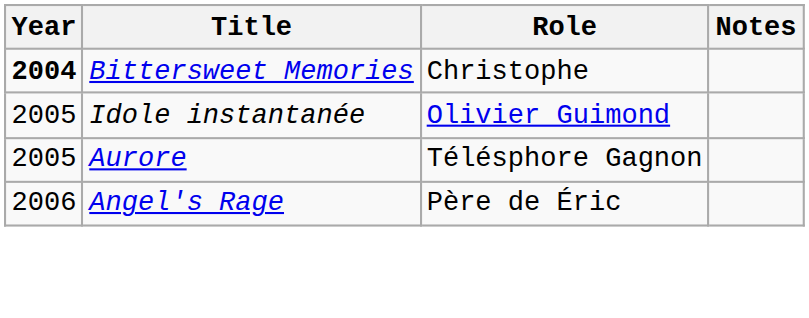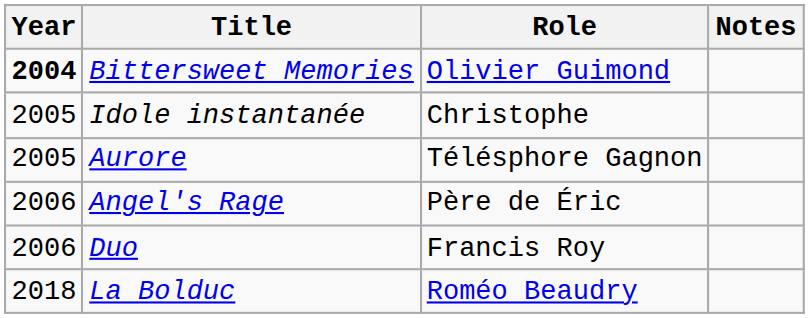Bittersweet Memories | Role: Christophe -> Olivier Guimond
Idole instantanée | Role: Olivier Guimond -> Christophe
+ row: 2006 | Duo | Francis Roy
+ row: 2018 | La Bolduc | Roméo Beaudry
